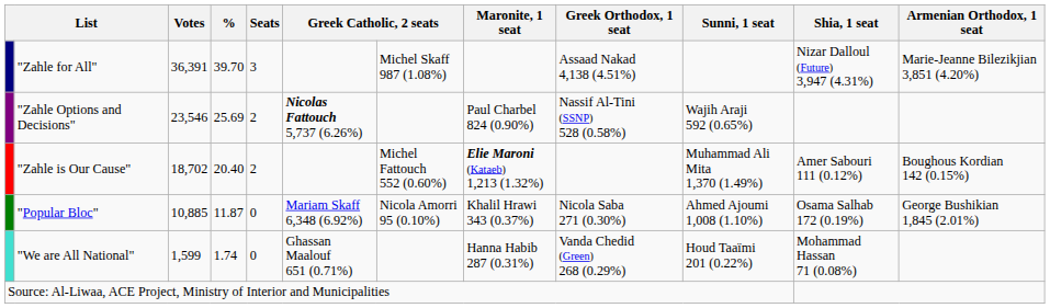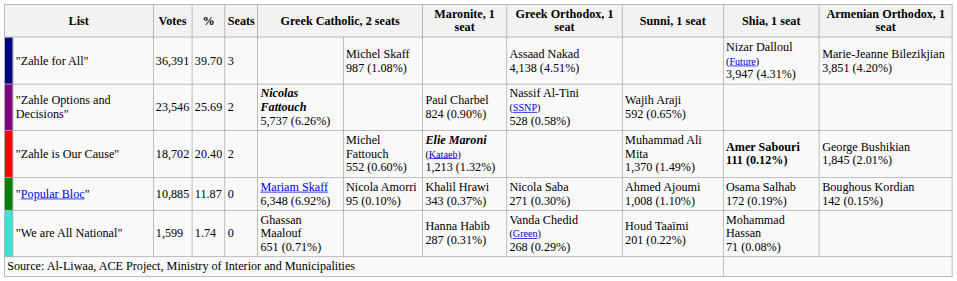"Zahle is Our Cause" | Shia, 1 seat: normal -> bold
"Zahle is Our Cause" | Armenian Orthodox, 1 seat: Boughous Kordian 142 (0.15%) -> George Bushikian 1,845 (2.01%)
"Popular Bloc" | Armenian Orthodox, 1 seat: George Bushikian 1,845 (2.01%) -> Boughous Kordian 142 (0.15%)
